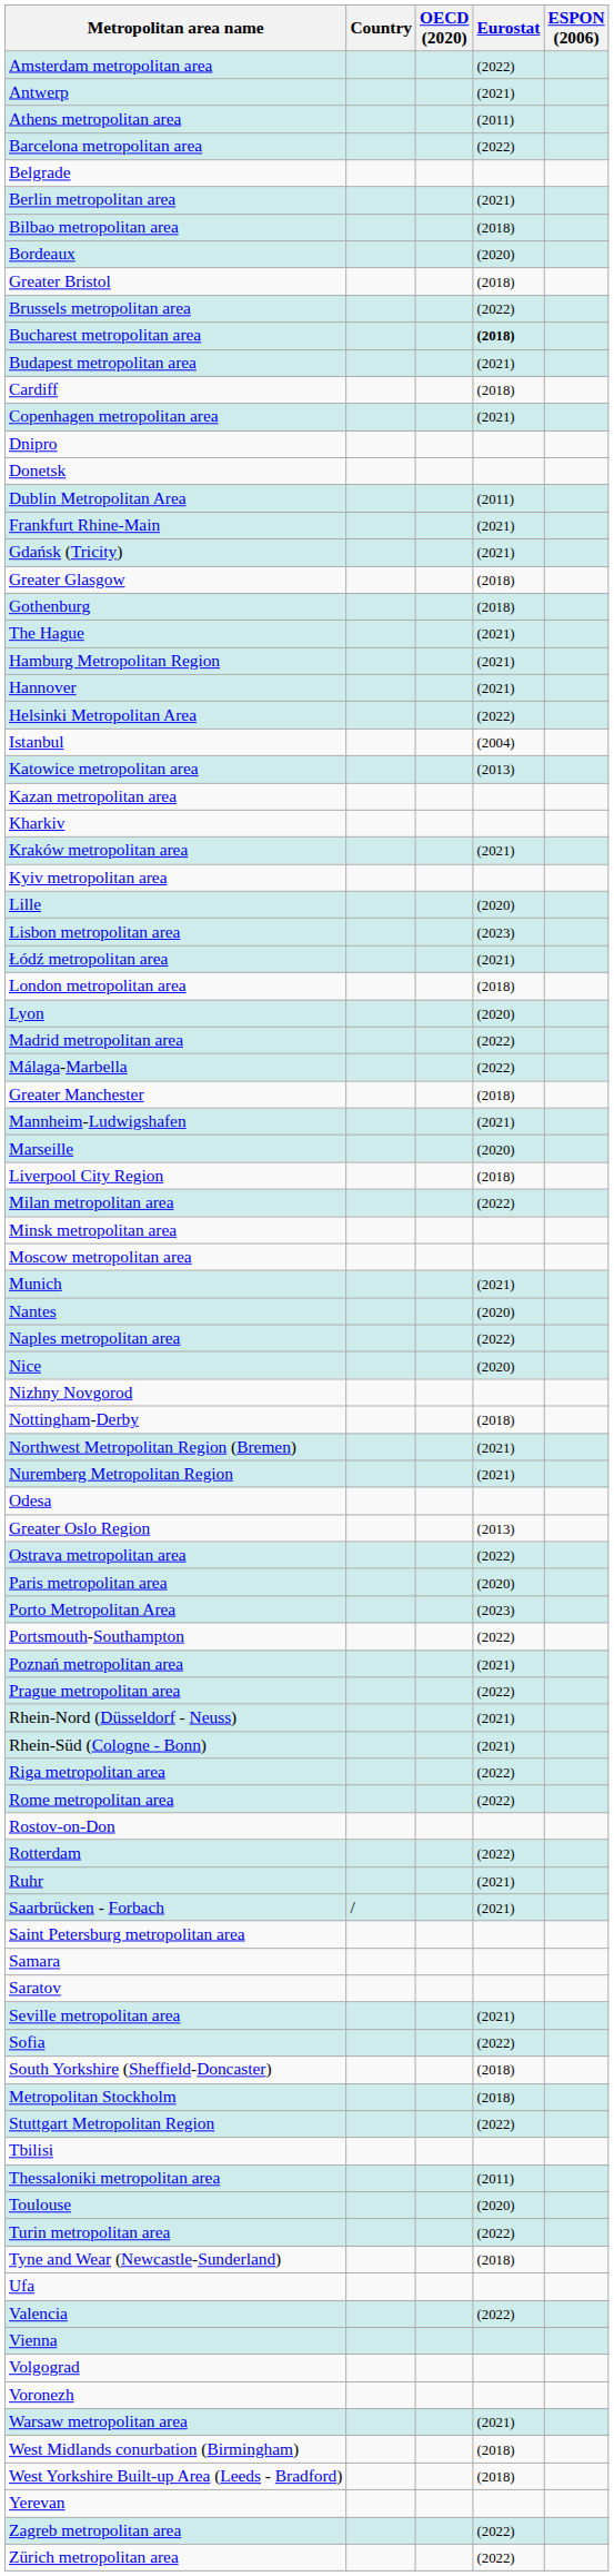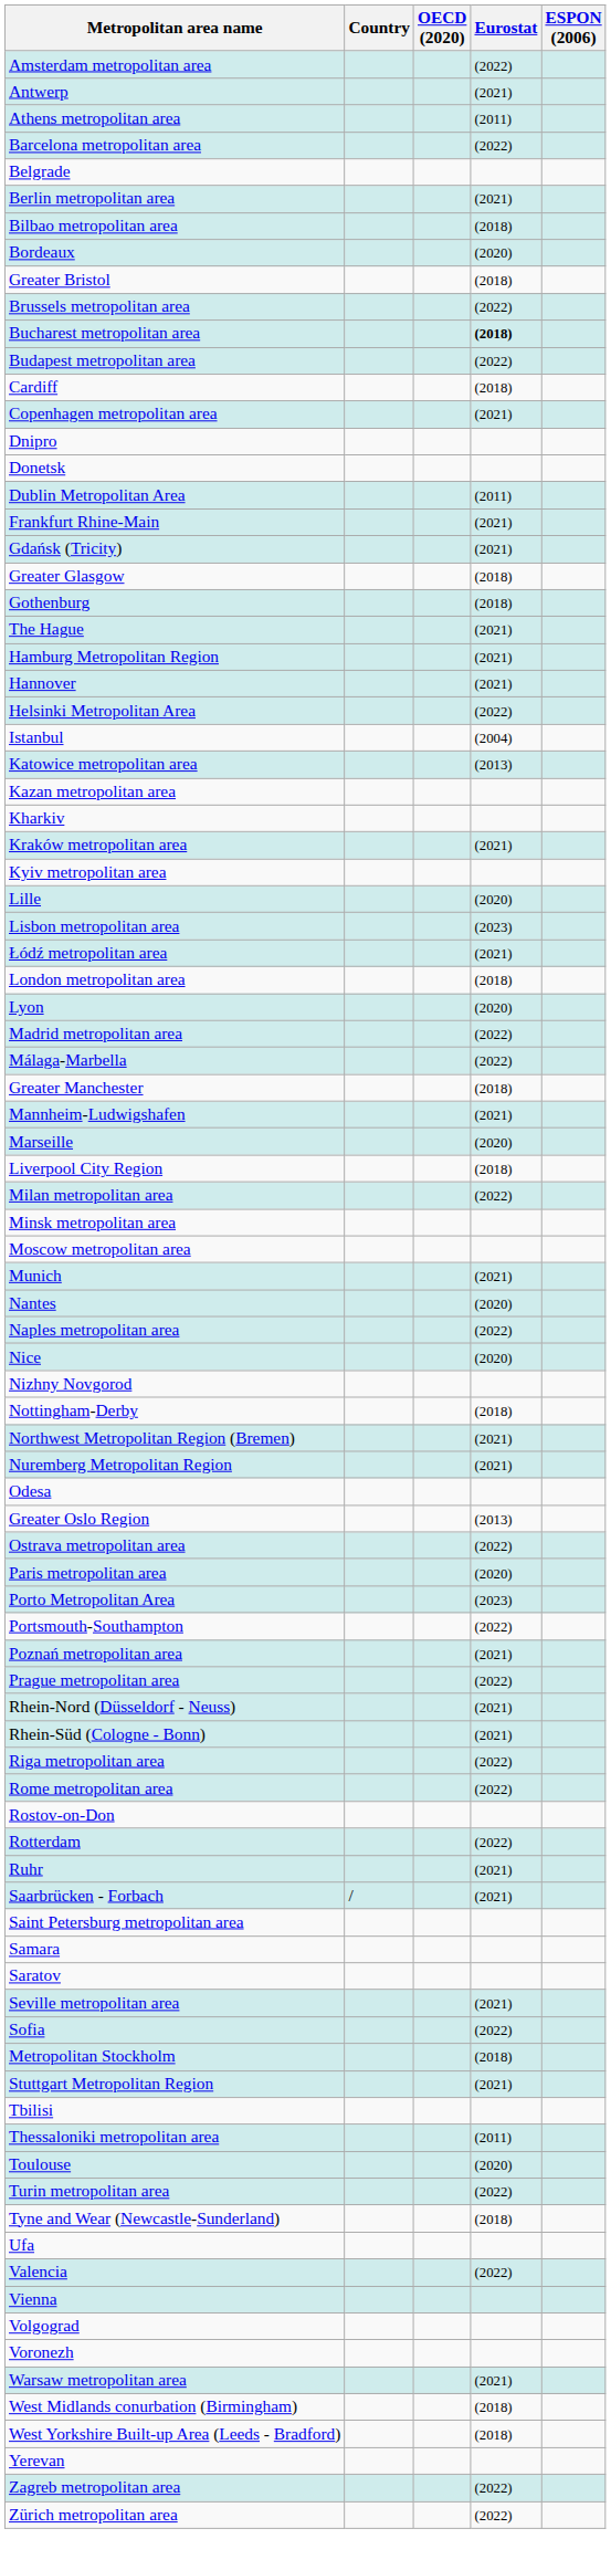Budapest metropolitan area | Eurostat: (2021) -> (2022)
- row: South Yorkshire (Sheffield-Doncaster) | (2018)
Stuttgart Metropolitan Region | Eurostat: (2022) -> (2021)
